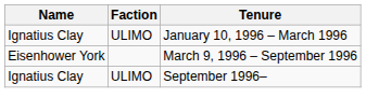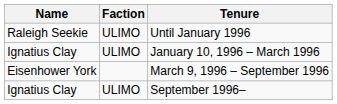+ row: Raleigh Seekie | ULIMO | Until January 1996
